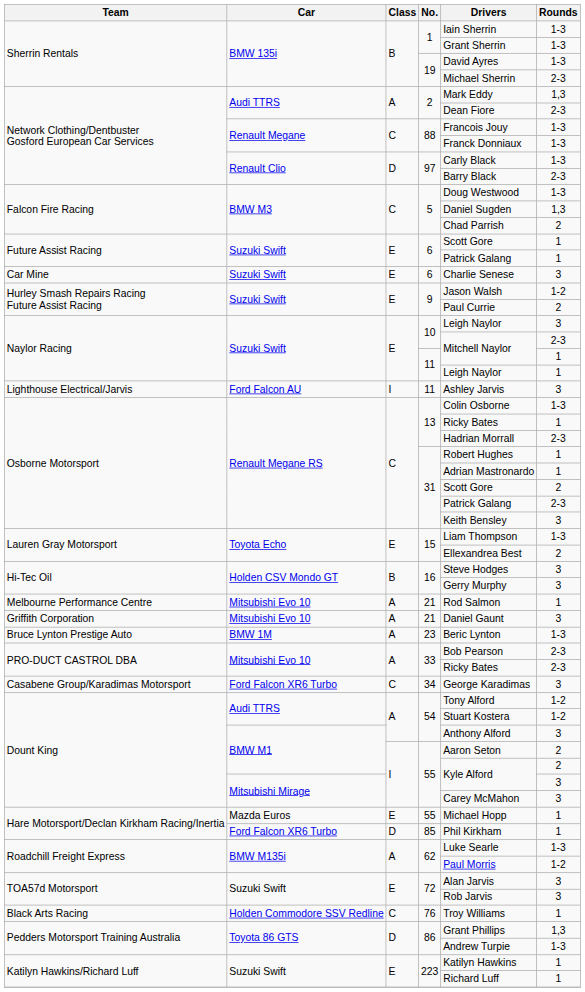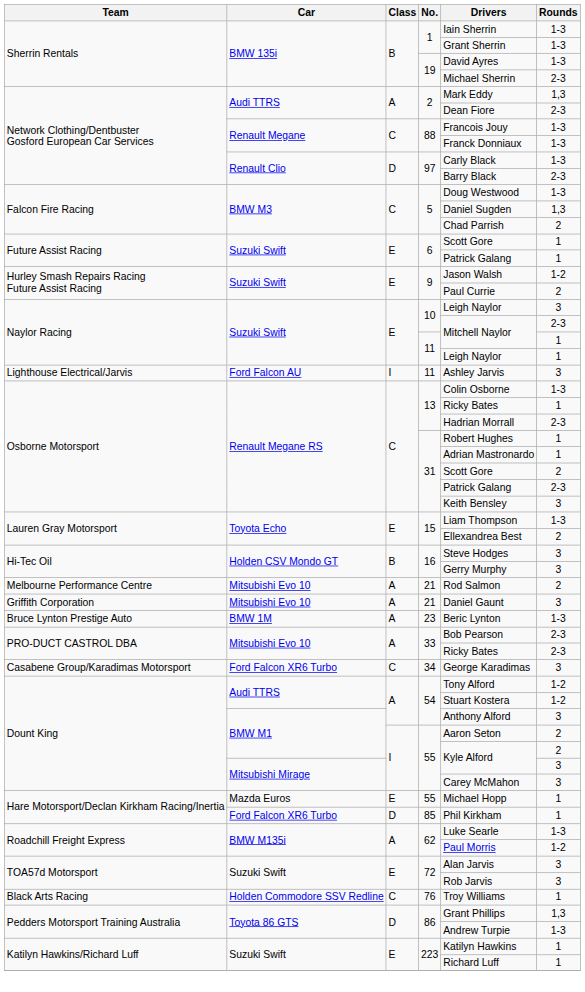- row: Car Mine | Suzuki Swift | E | 6 | Charlie Senese | 3
Melbourne Performance Centre / 21 | Rounds: 1 -> 2
